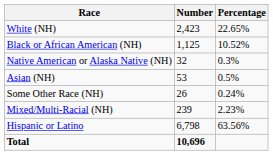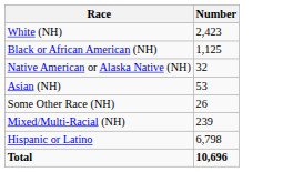- column: Percentage | 22.65% | 10.52% | 0.3% | 0.5% | 0.24% | 2.23% | 63.56%
